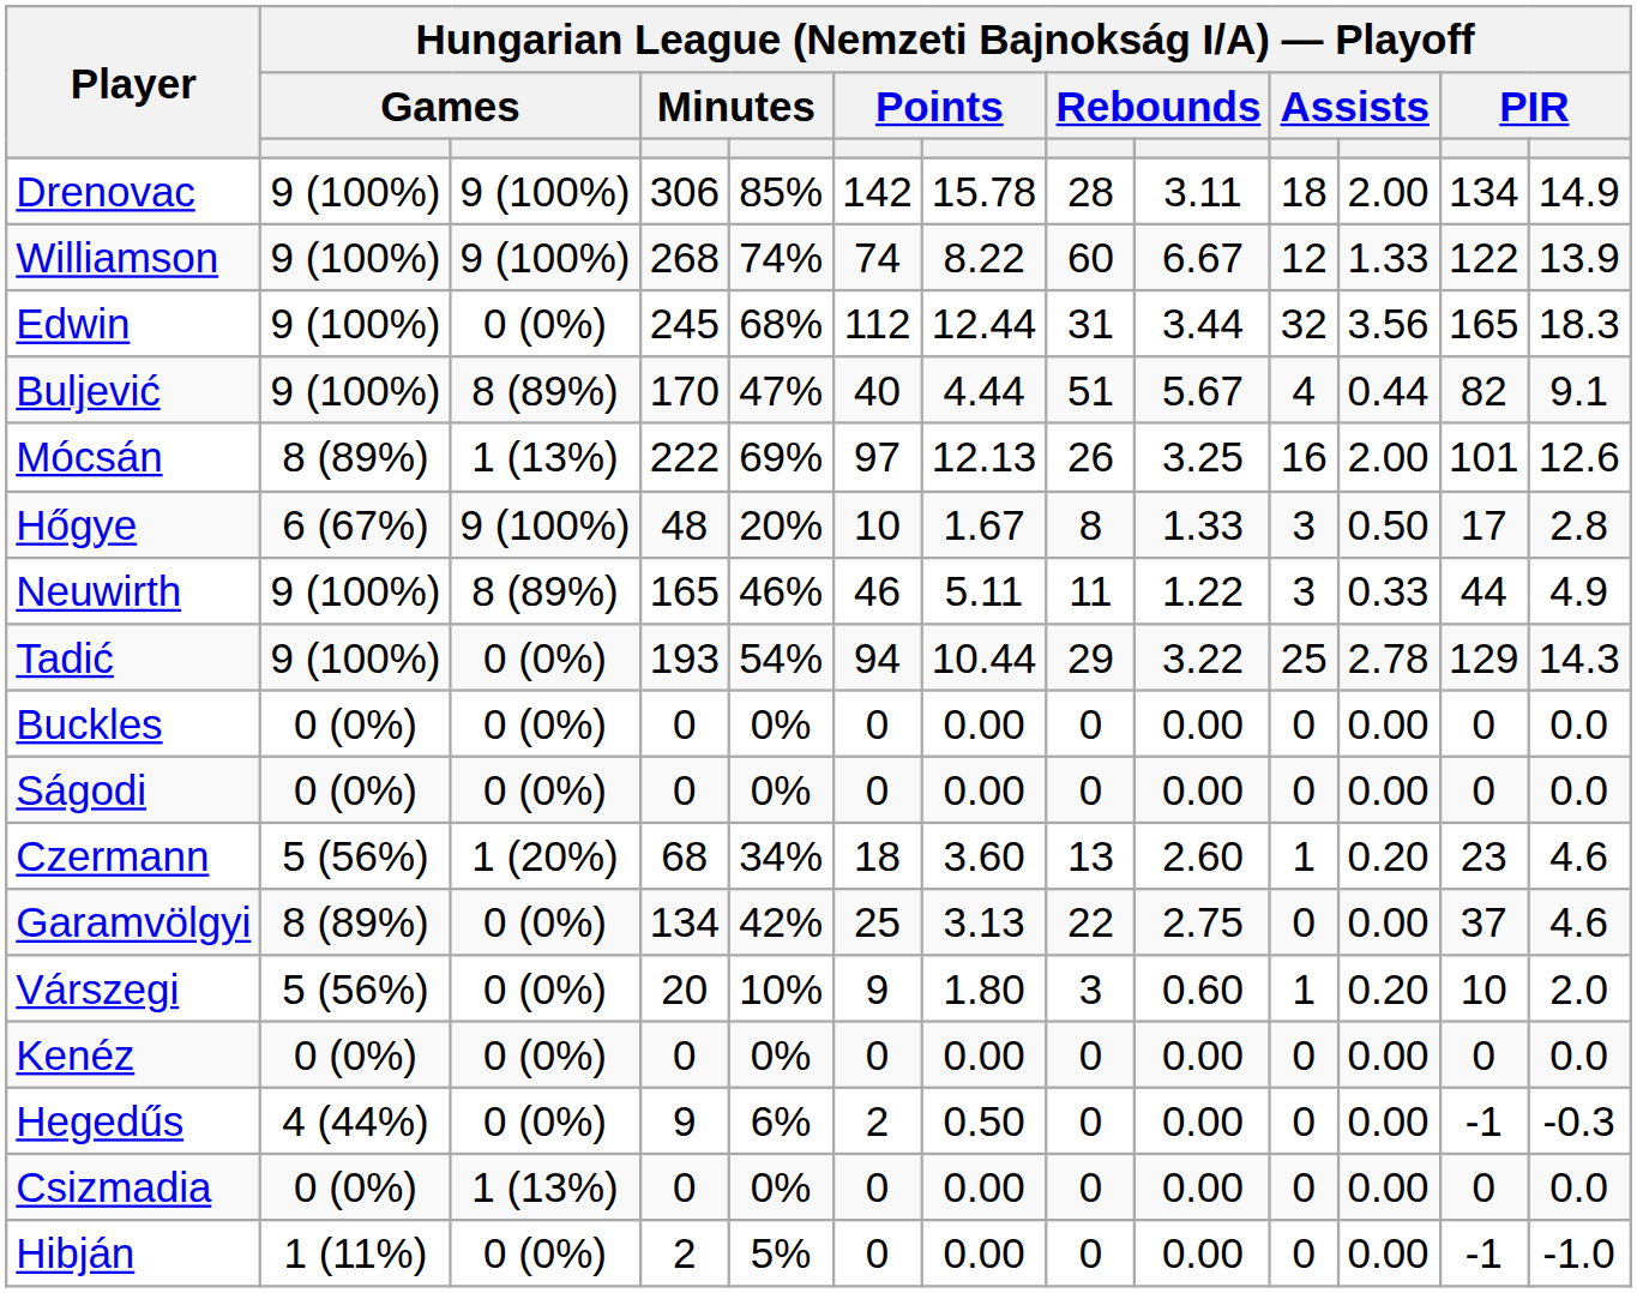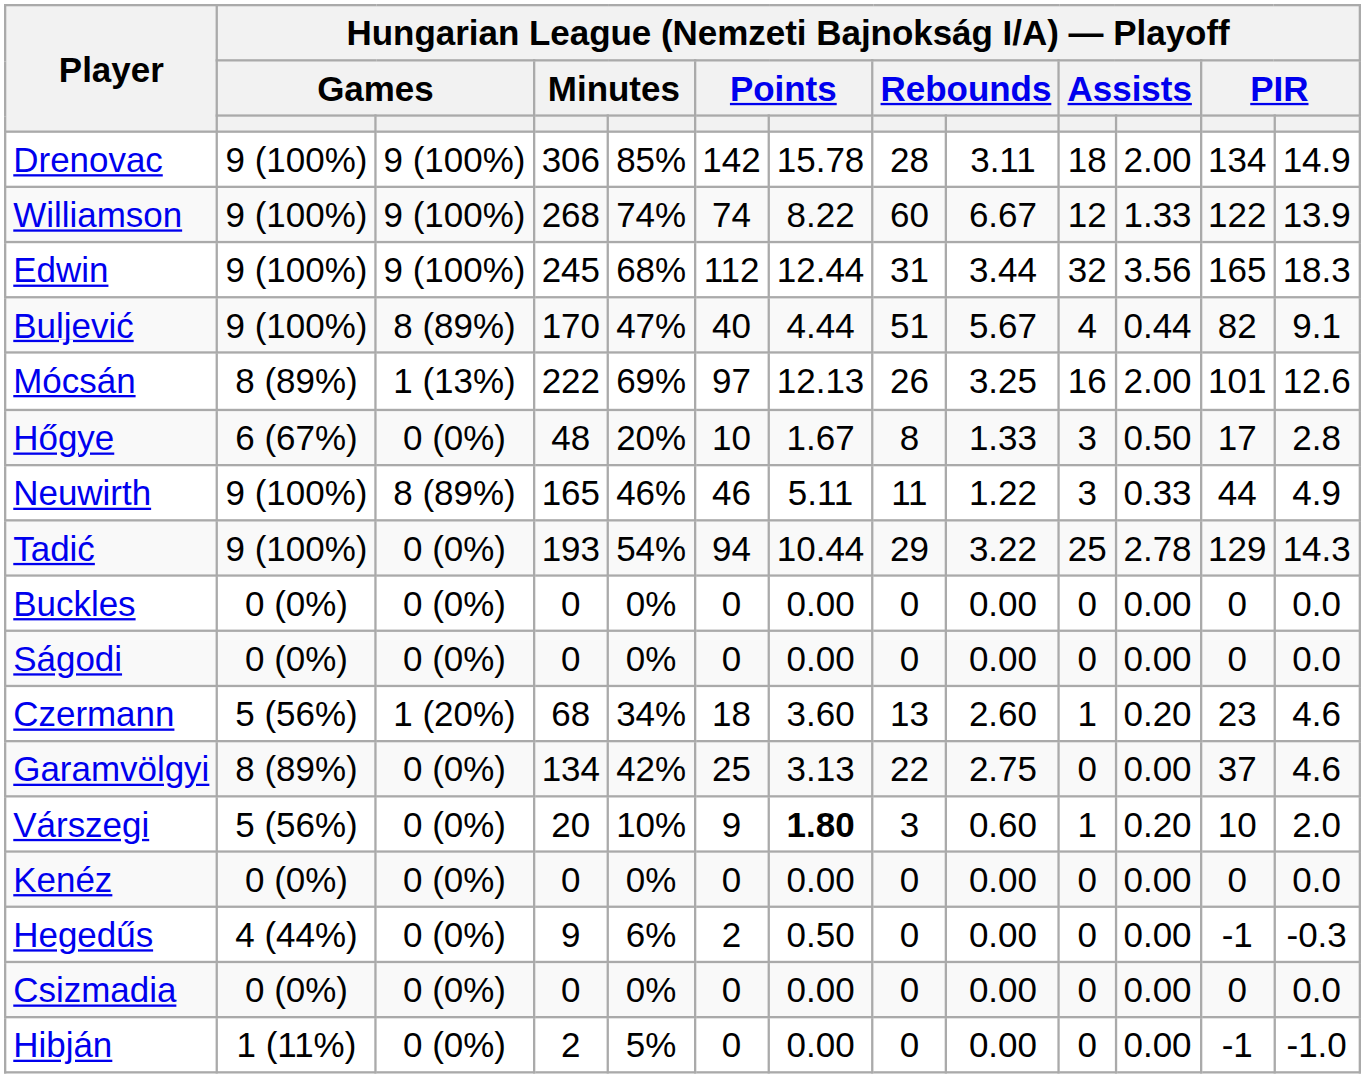Edwin | column 3: 0 (0%) -> 9 (100%)
Hőgye | column 3: 9 (100%) -> 0 (0%)
Várszegi | column 7: normal -> bold
Csizmadia | column 3: 1 (13%) -> 0 (0%)
